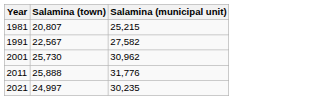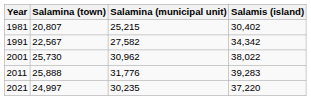+ column: Salamis (island) | 30,402 | 34,342 | 38,022 | 39,283 | 37,220
